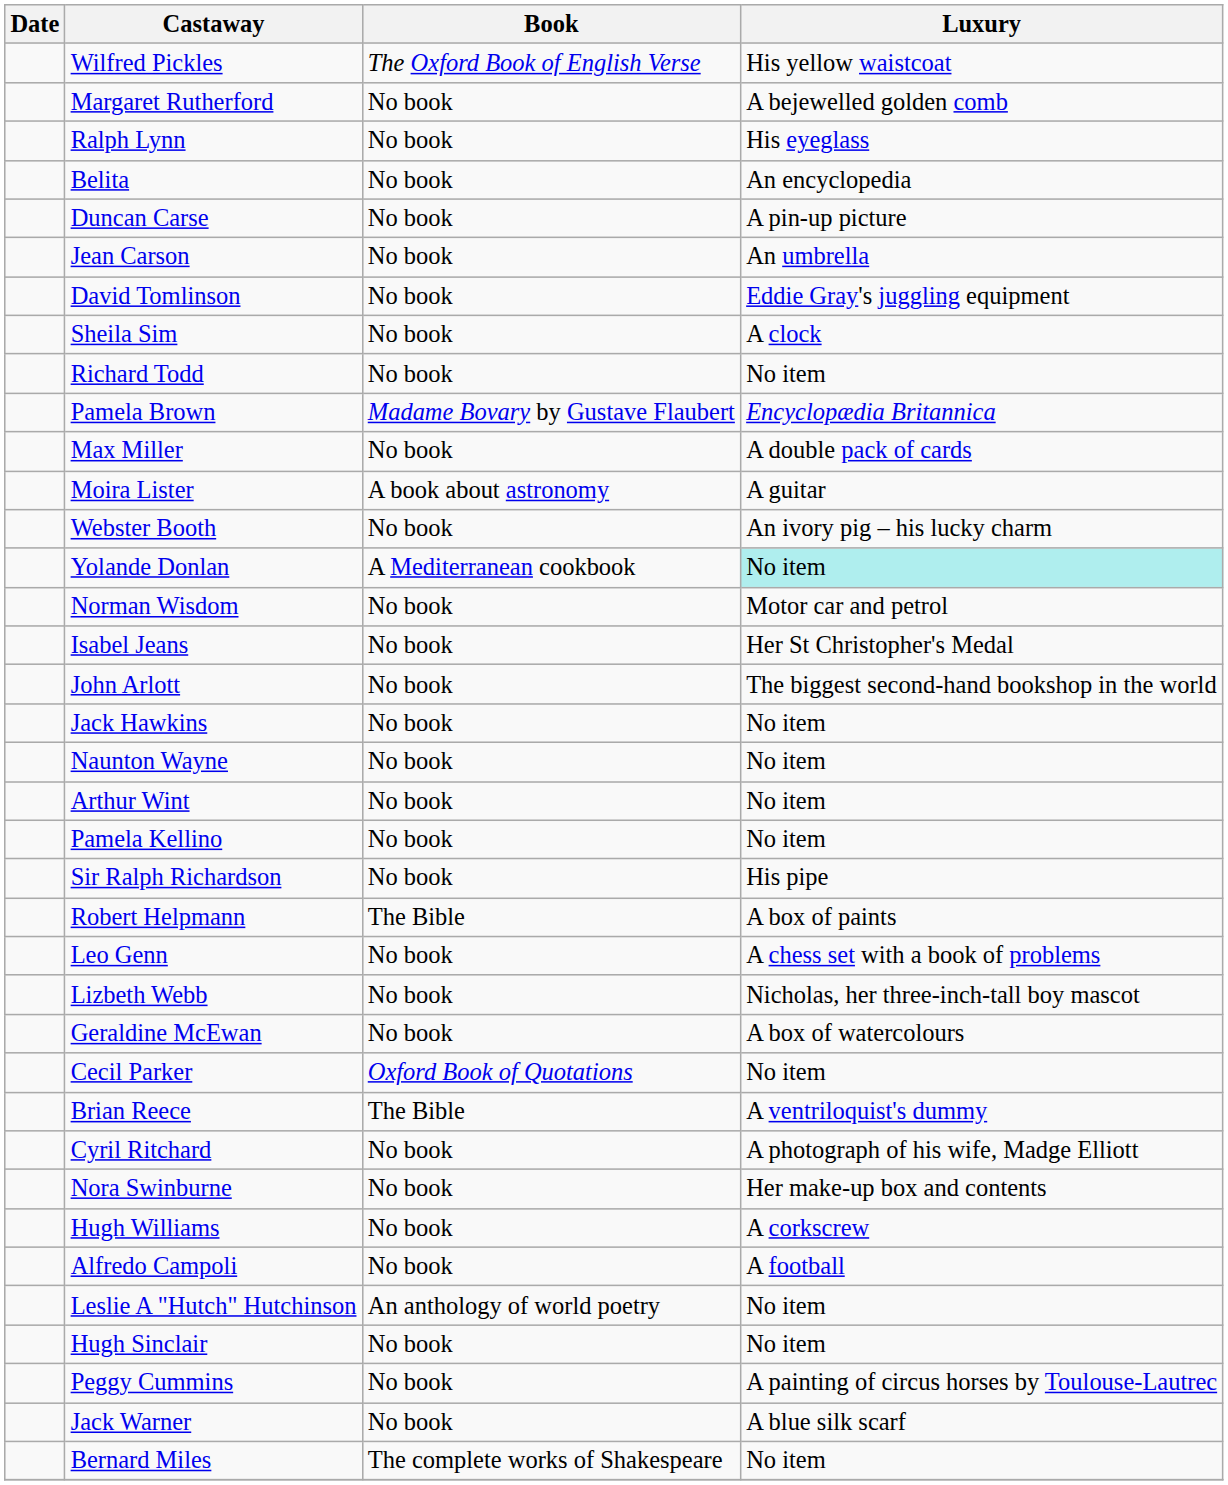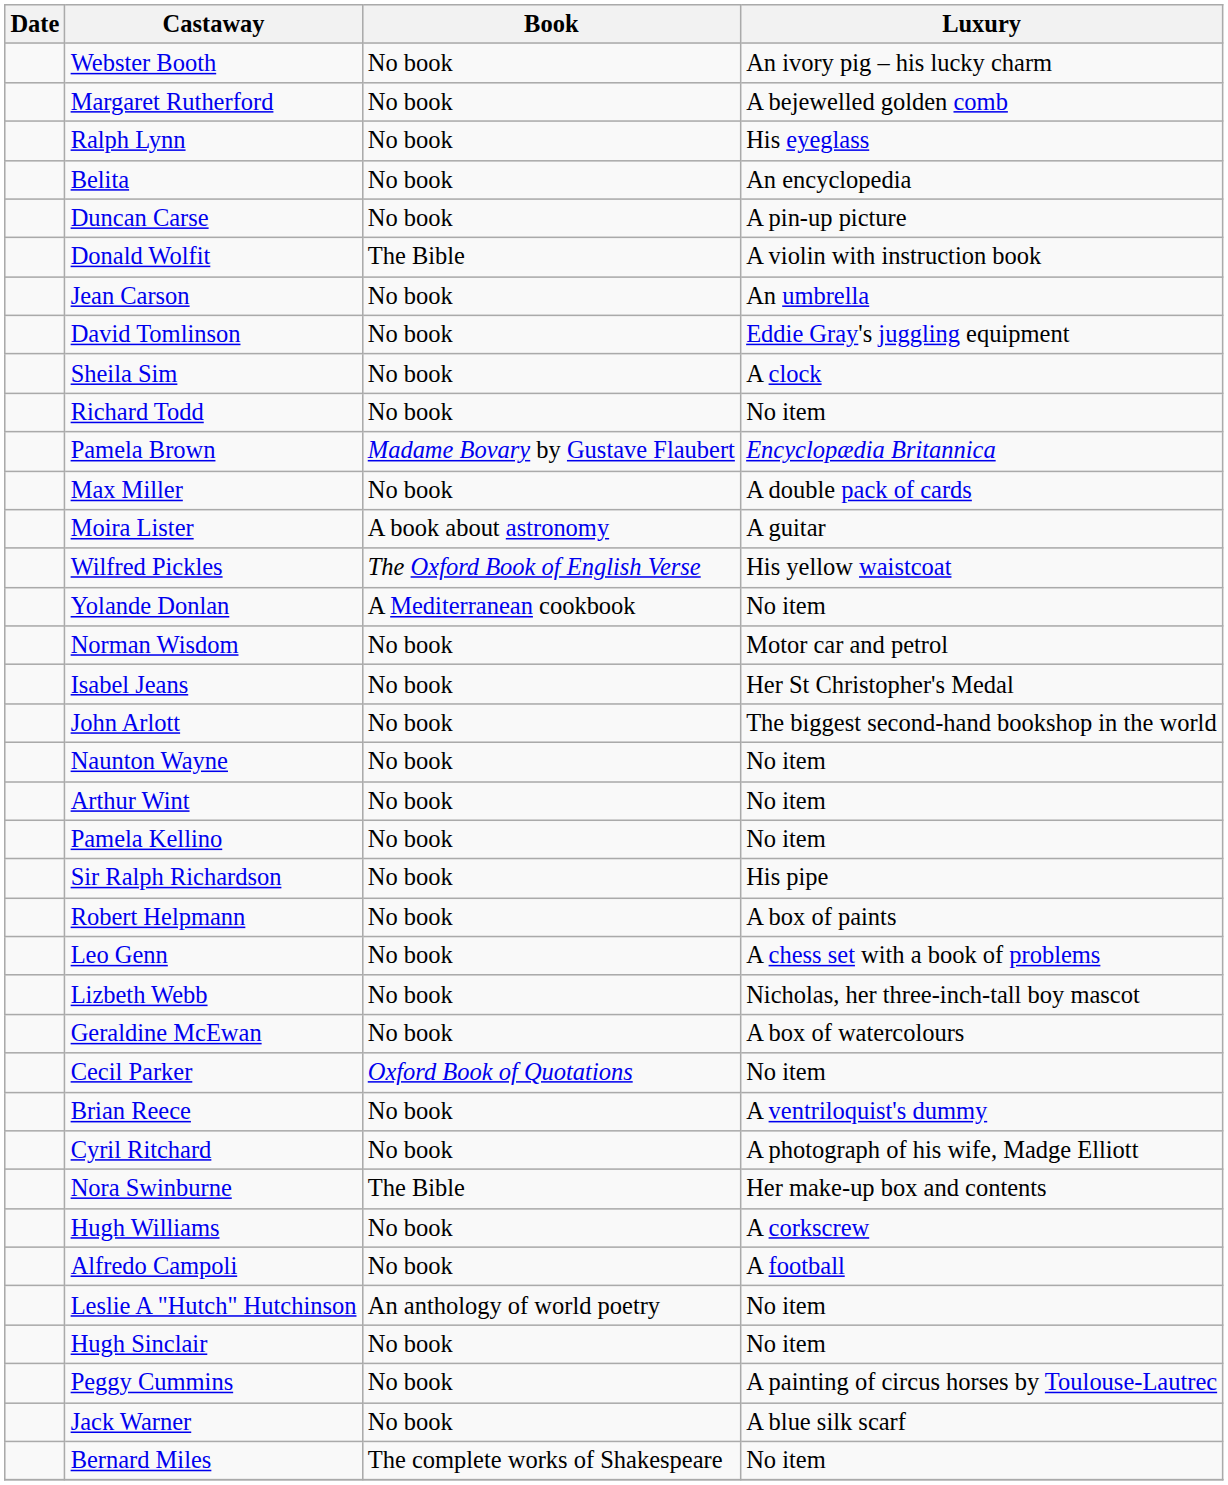rows swapped: Wilfred Pickles <-> Webster Booth
+ row: Donald Wolfit | The Bible | A violin with instruction book
Yolande Donlan | Luxury: paleturquoise background -> no background
- row: Jack Hawkins | No book | No item
Robert Helpmann | Book: The Bible -> No book
Brian Reece | Book: The Bible -> No book
Nora Swinburne | Book: No book -> The Bible
